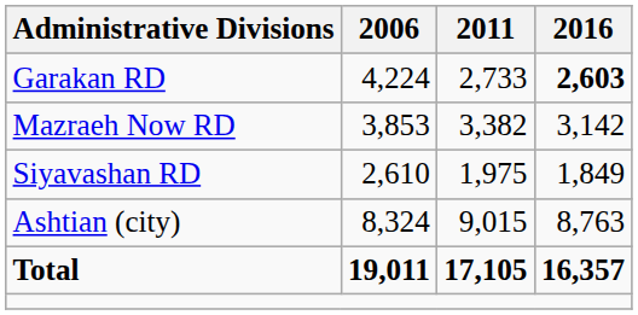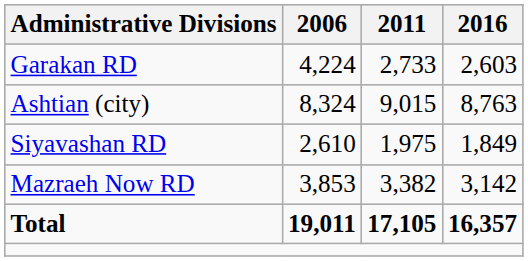Garakan RD | 2016: bold -> normal
rows swapped: Mazraeh Now RD <-> Ashtian (city)
